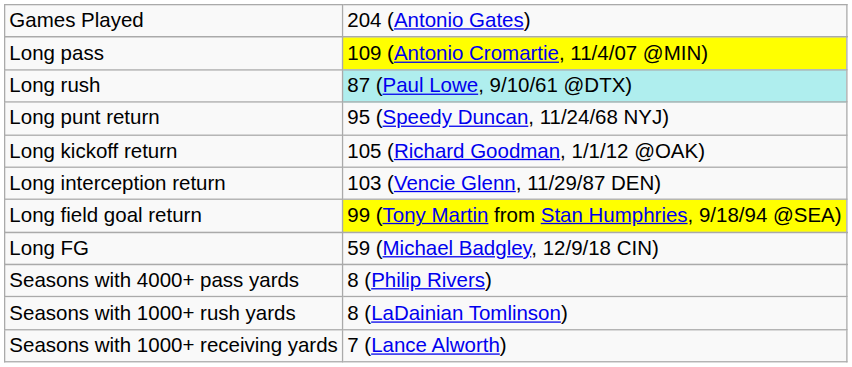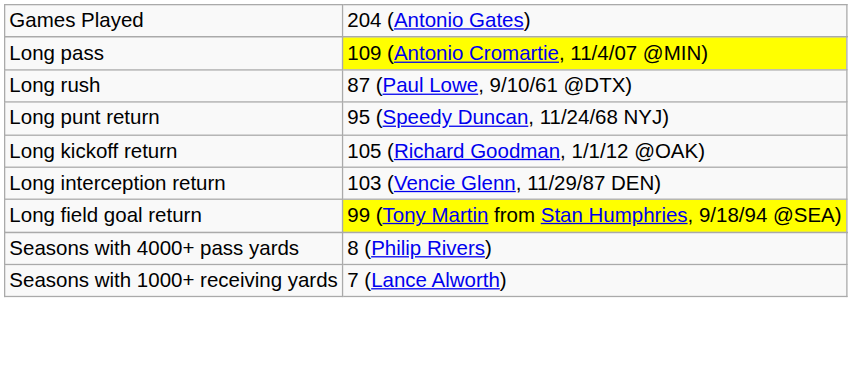Long rush | column 2: paleturquoise background -> no background
- row: Long FG | 59 (Michael Badgley, 12/9/18 CIN)
- row: Seasons with 1000+ rush yards | 8 (LaDainian Tomlinson)
